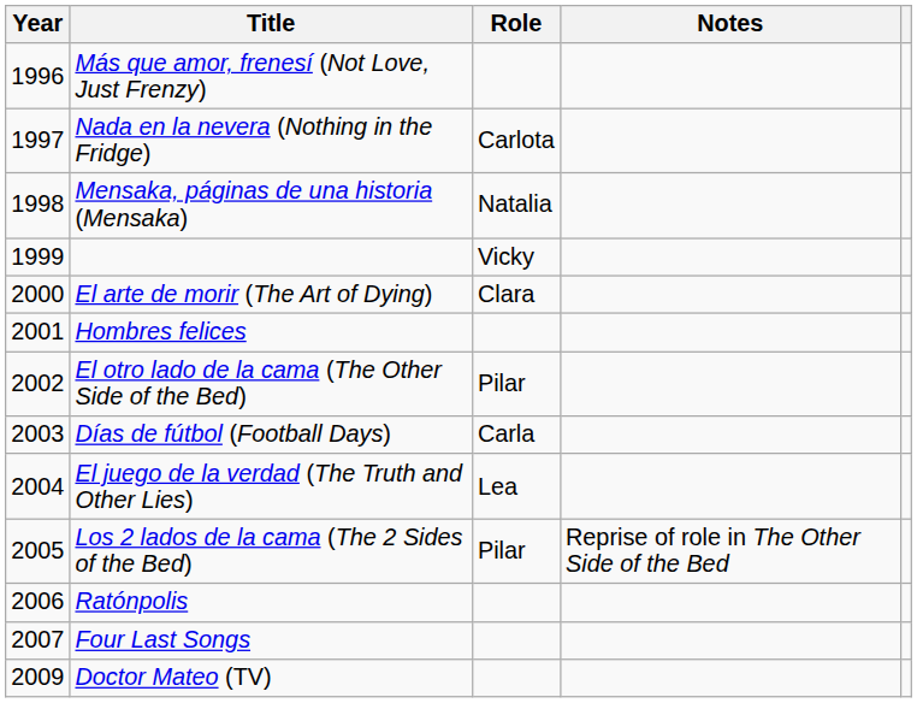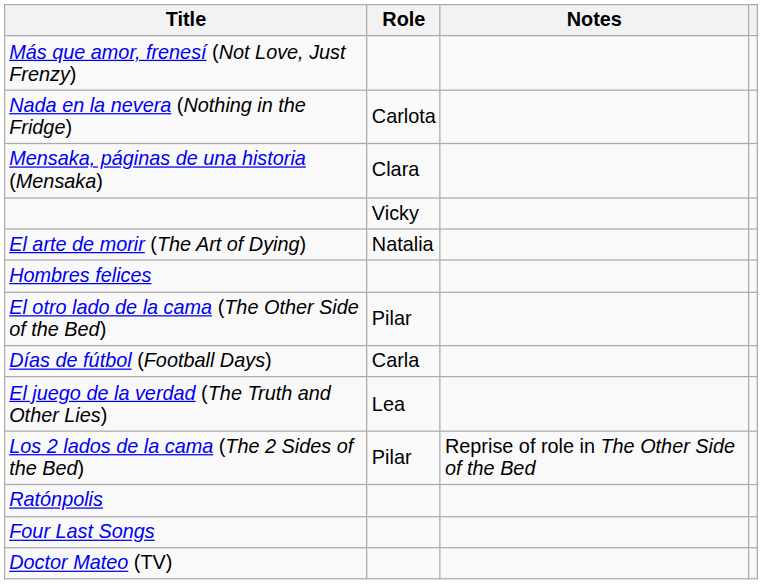- column: Year | 1996 | 1997 | 1998 | 1999 | 2000 | 2001 | 2002 | 2003 | 2004 | 2005 | 2006 | 2007 | 2009
Mensaka, páginas de una historia (Mensaka) | Role: Natalia -> Clara
El arte de morir (The Art of Dying) | Role: Clara -> Natalia
